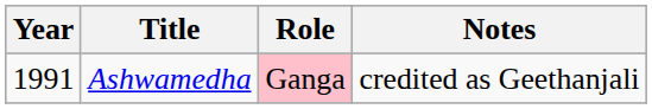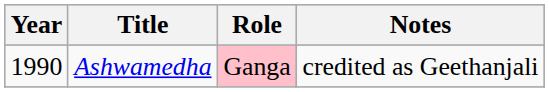Ashwamedha | Year: 1991 -> 1990
